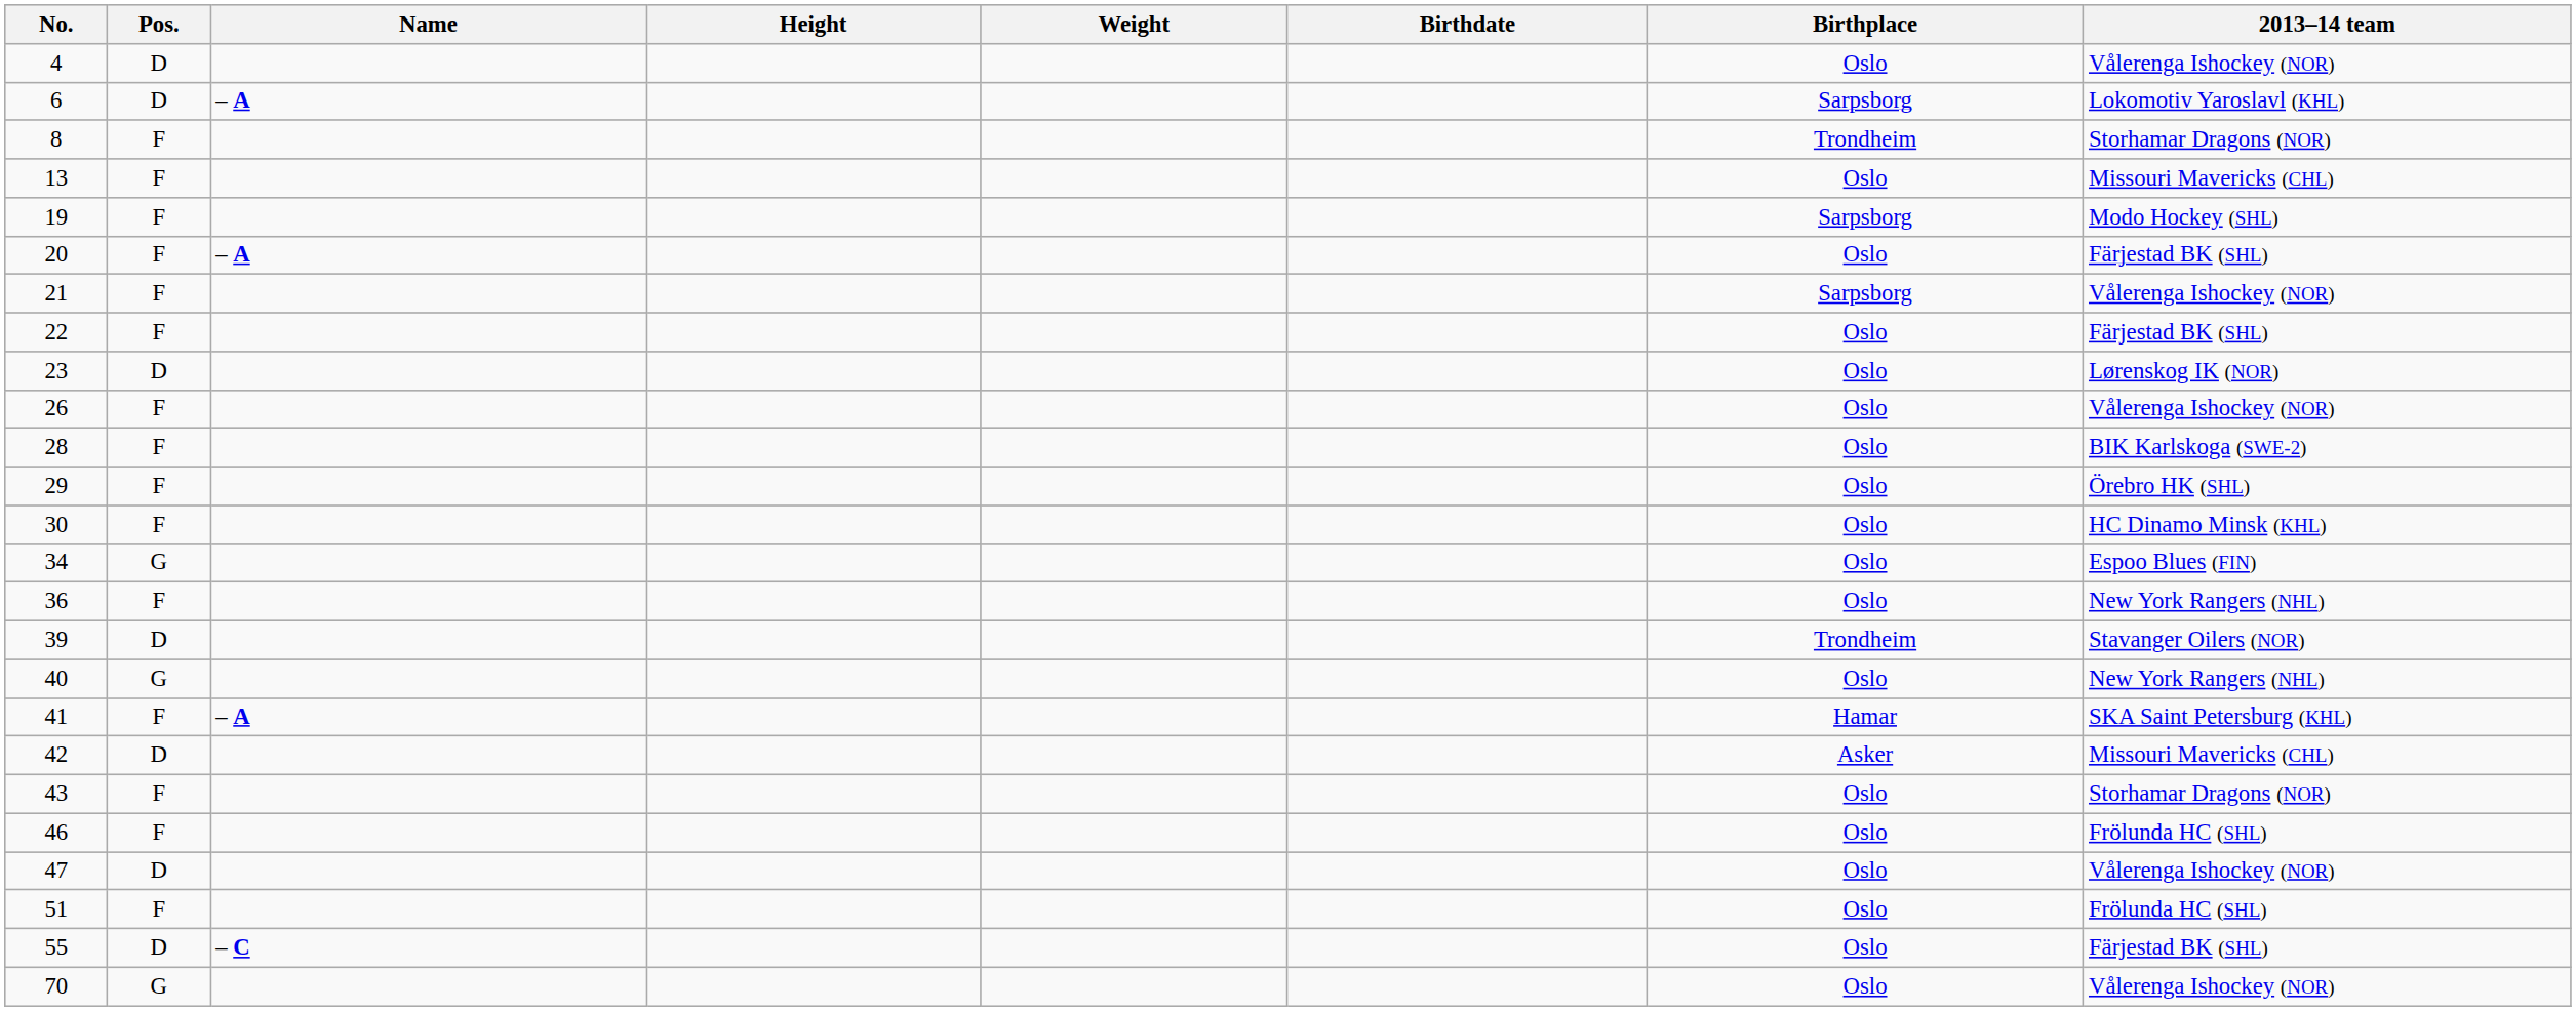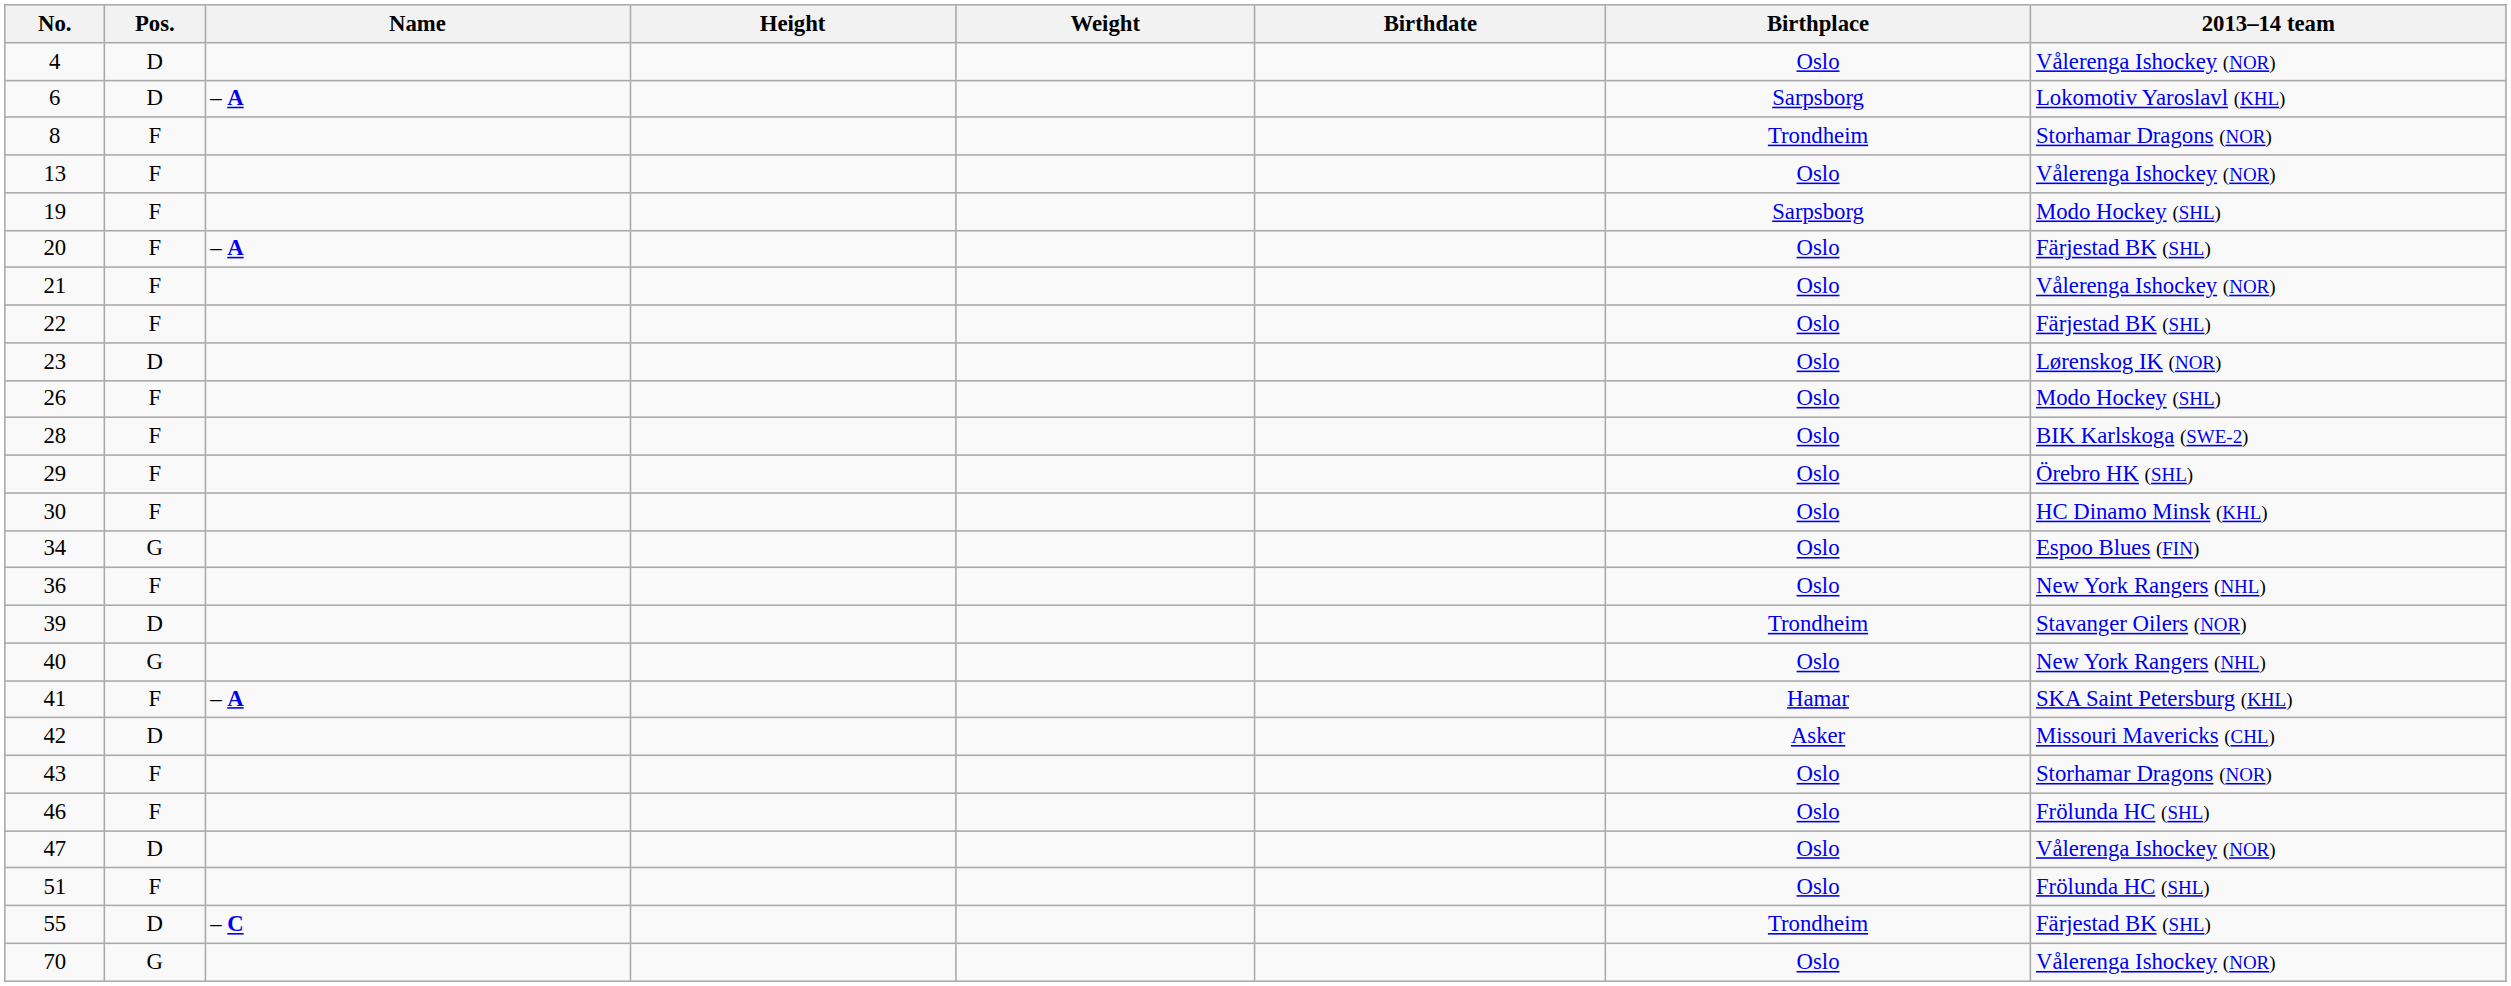13 | 2013–14 team: Missouri Mavericks (CHL) -> Vålerenga Ishockey (NOR)
21 | Birthplace: Sarpsborg -> Oslo
26 | 2013–14 team: Vålerenga Ishockey (NOR) -> Modo Hockey (SHL)
55 | Birthplace: Oslo -> Trondheim
